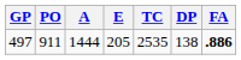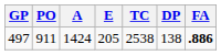497 | A: 1444 -> 1424
497 | TC: 2535 -> 2538
